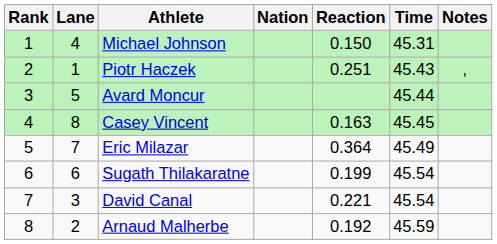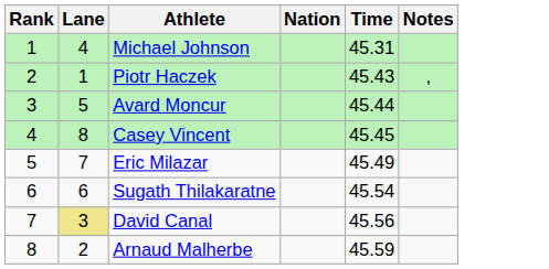- column: Reaction | 0.150 | 0.251 | 0.163 | 0.364 | 0.199 | 0.221 | 0.192
David Canal | Lane: no background -> khaki background
David Canal | Time: 45.54 -> 45.56
